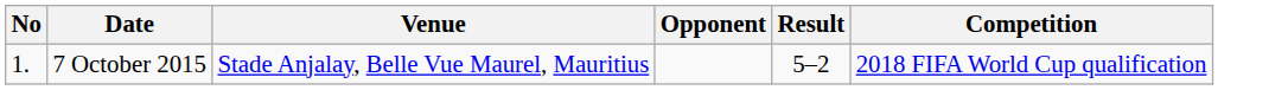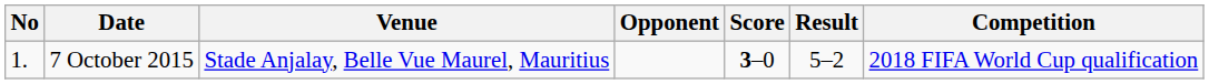+ column: Score | 3–0
